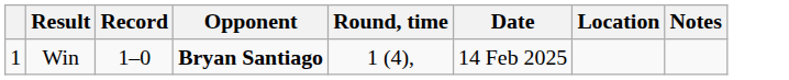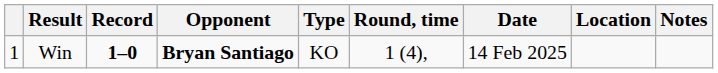+ column: Type | KO
Win | Record: normal -> bold
